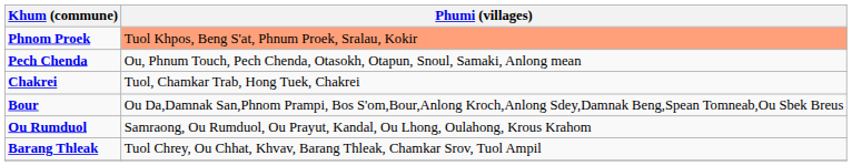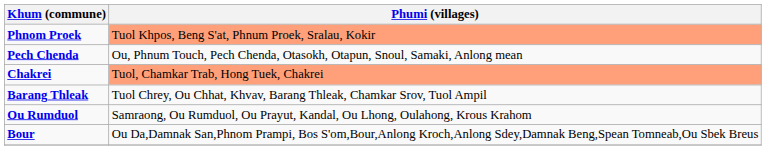Chakrei | Phumi (villages): no background -> lightsalmon background
rows swapped: Barang Thleak <-> Bour
